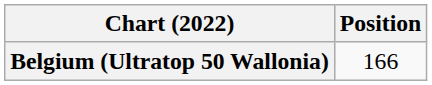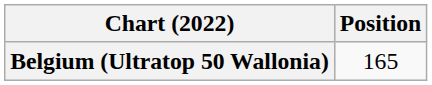Belgium (Ultratop 50 Wallonia) | Position: 166 -> 165
